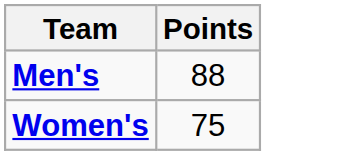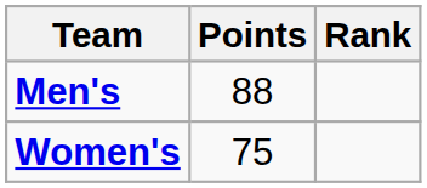+ column: Rank
